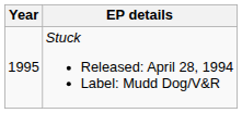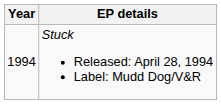Stuck Released: April 28, 1994 Label: Mudd Dog/V&R | Year: 1995 -> 1994
